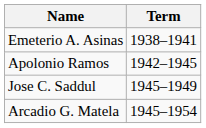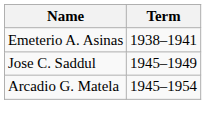- row: Apolonio Ramos | 1942–1945
